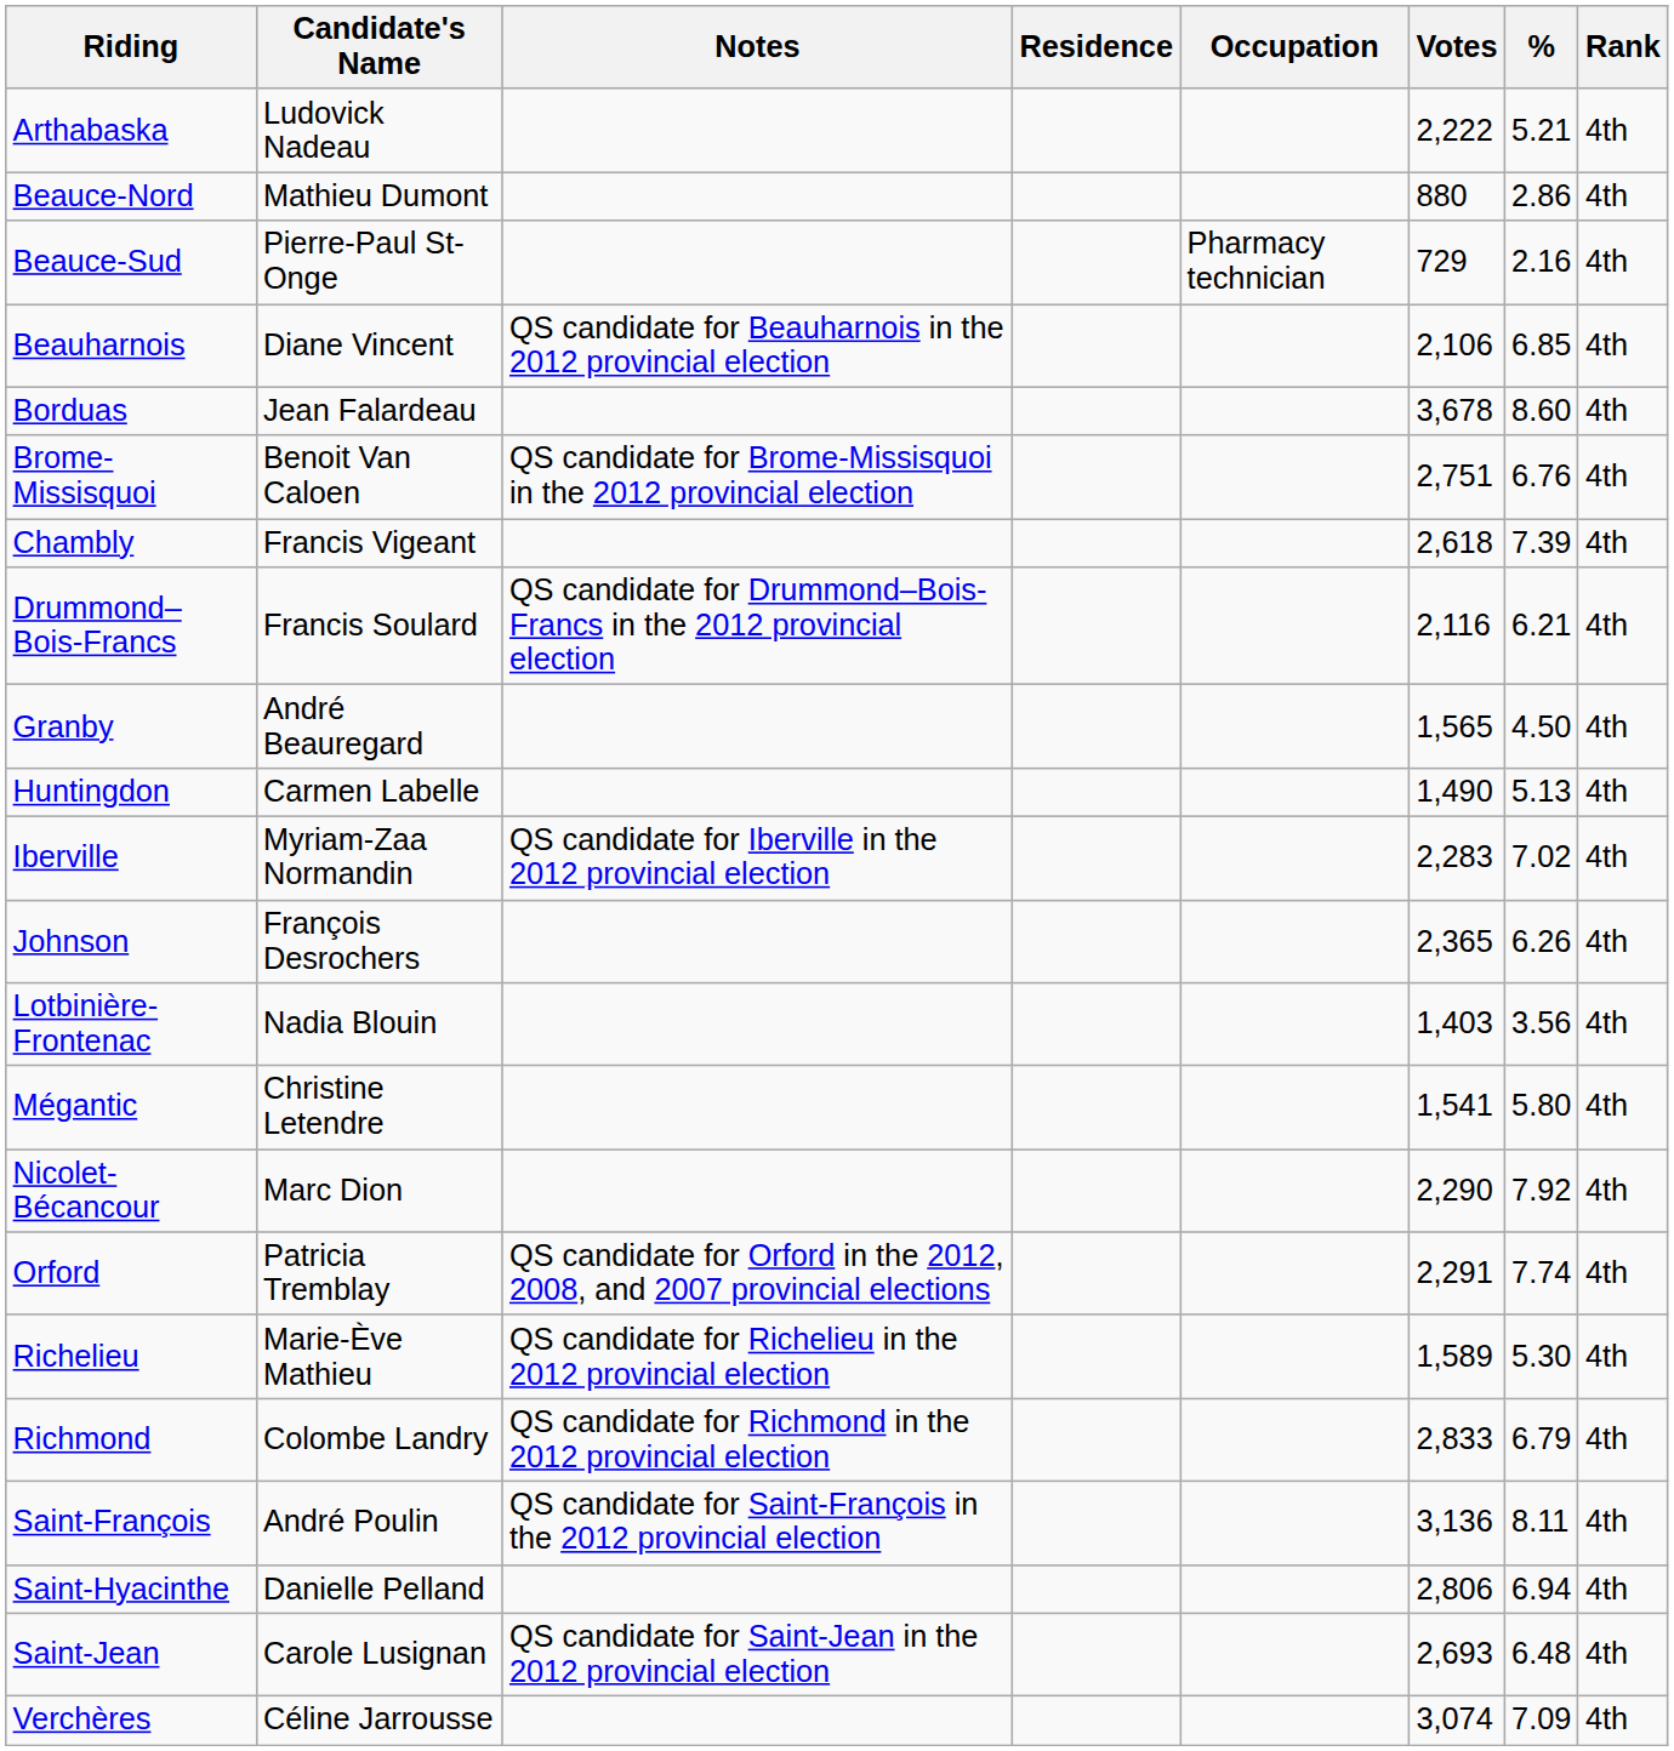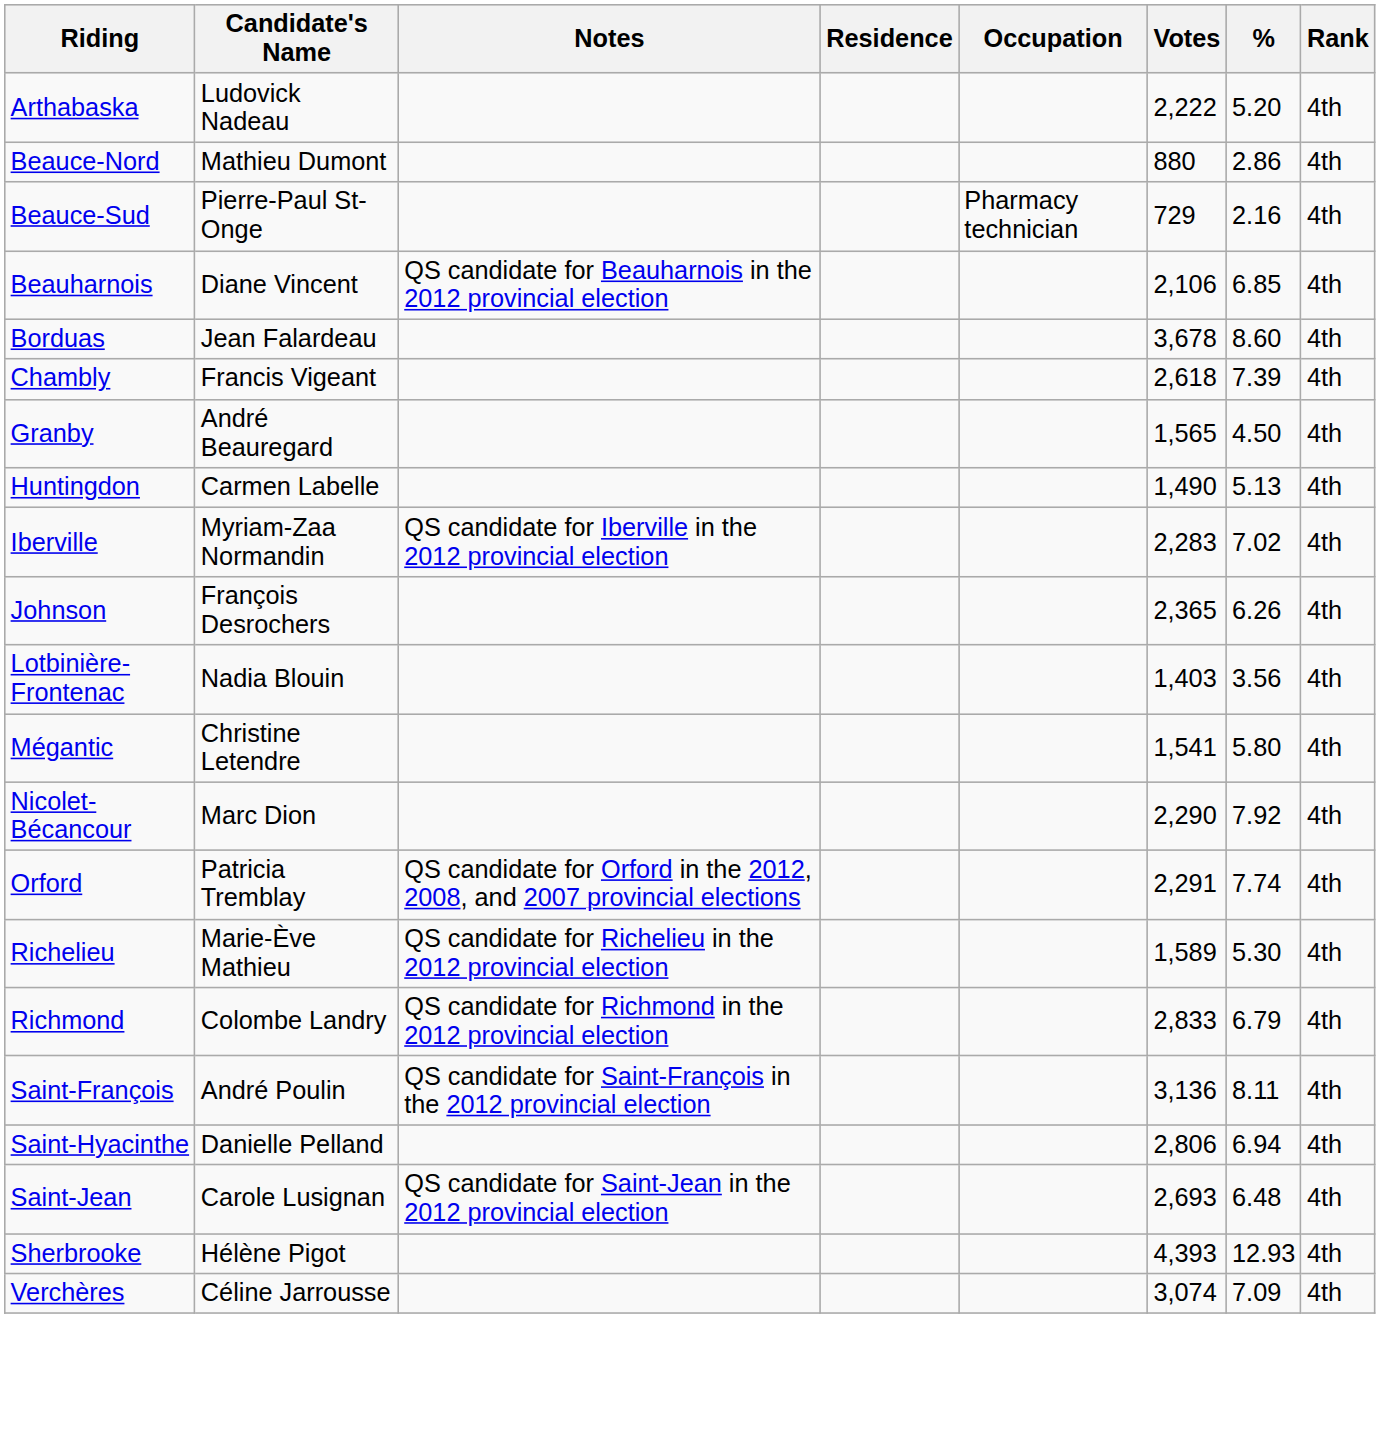Arthabaska | %: 5.21 -> 5.20
- row: Brome-Missisquoi | Benoit Van Caloen | QS candidate for Brome-Missisquoi in the 2012 provincial election | 2,751 | 6.76 | 4th
- row: Drummond–Bois-Francs | Francis Soulard | QS candidate for Drummond–Bois-Francs in the 2012 provincial election | 2,116 | 6.21 | 4th
+ row: Sherbrooke | Hélène Pigot | 4,393 | 12.93 | 4th
